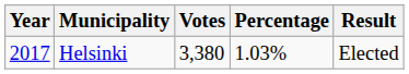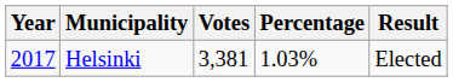Helsinki | Votes: 3,380 -> 3,381
